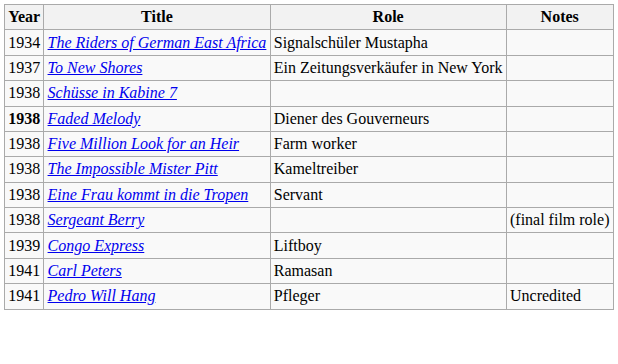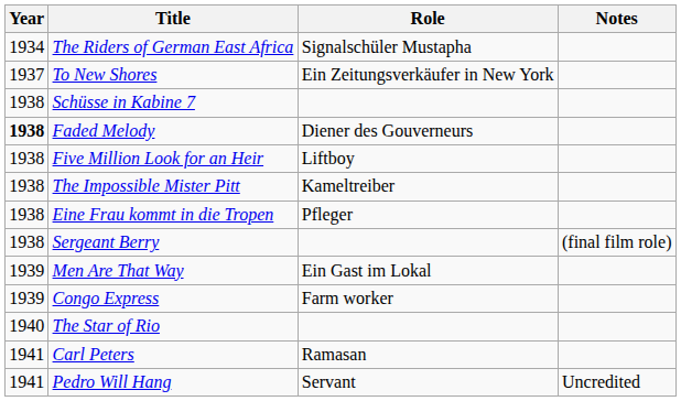Five Million Look for an Heir | Role: Farm worker -> Liftboy
Eine Frau kommt in die Tropen | Role: Servant -> Pfleger
+ row: 1939 | Men Are That Way | Ein Gast im Lokal
Congo Express | Role: Liftboy -> Farm worker
+ row: 1940 | The Star of Rio
Pedro Will Hang | Role: Pfleger -> Servant
